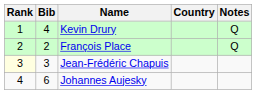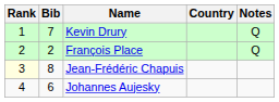Kevin Drury | Bib: 4 -> 7
Jean-Frédéric Chapuis | Bib: 3 -> 8
